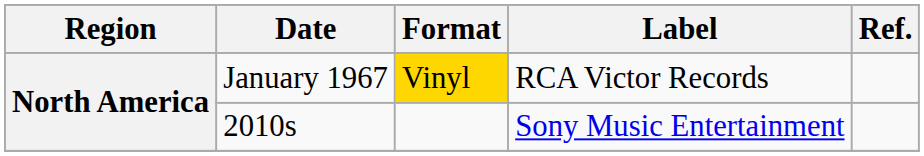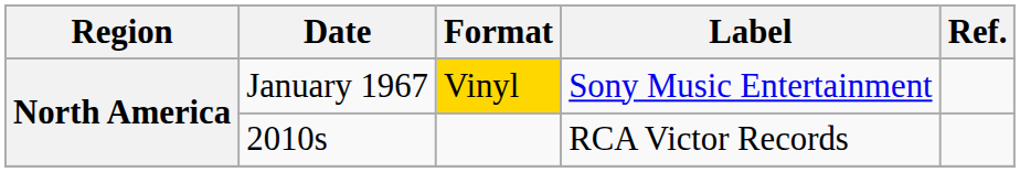January 1967 | Label: RCA Victor Records -> Sony Music Entertainment
2010s | Label: Sony Music Entertainment -> RCA Victor Records
